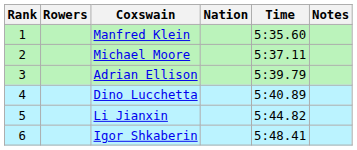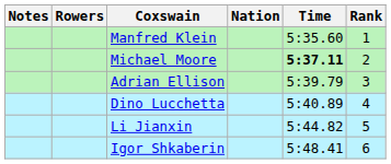columns swapped: Rank <-> Notes
Michael Moore | Time: normal -> bold
